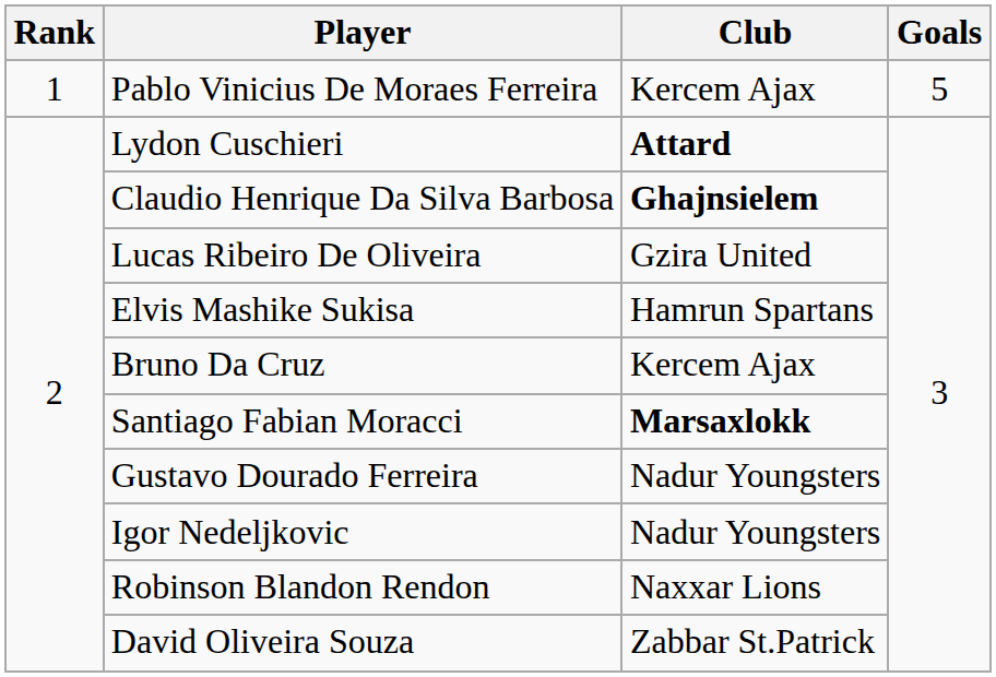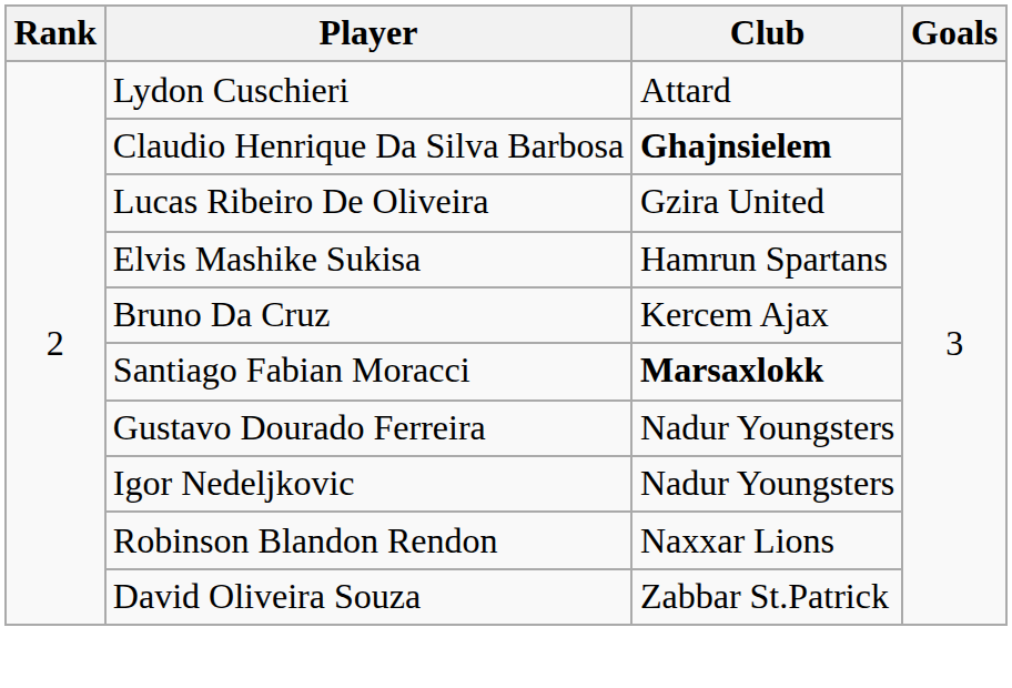- row: 1 | Pablo Vinicius De Moraes Ferreira | Kercem Ajax | 5
Lydon Cuschieri | Club: bold -> normal
